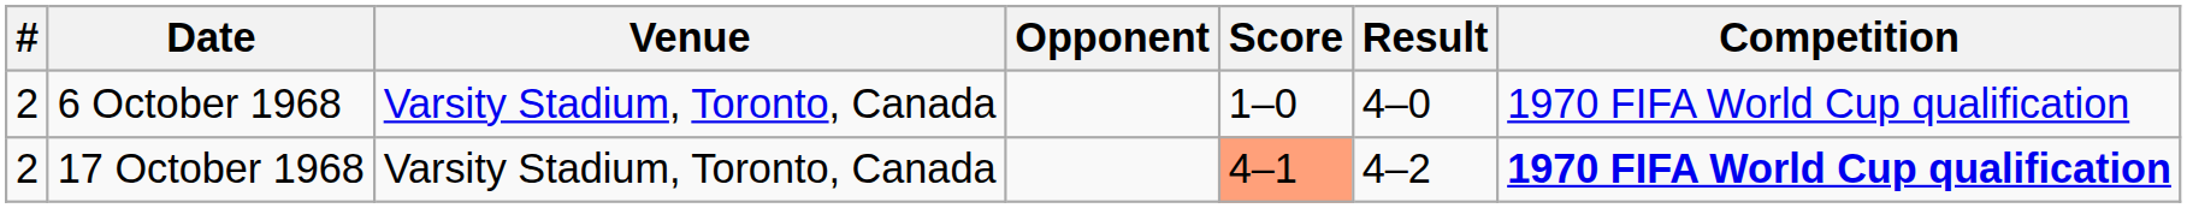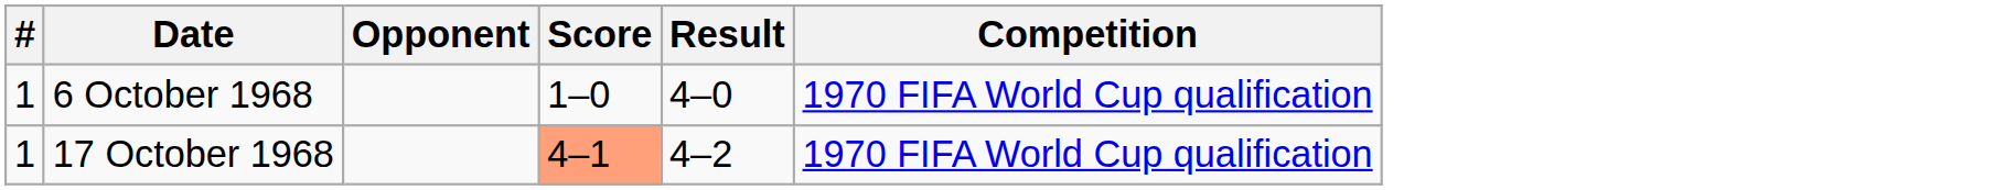- column: Venue | Varsity Stadium, Toronto, Canada | Varsity Stadium, Toronto, Canada
6 October 1968 | #: 2 -> 1
17 October 1968 | #: 2 -> 1
17 October 1968 | Competition: bold -> normal
